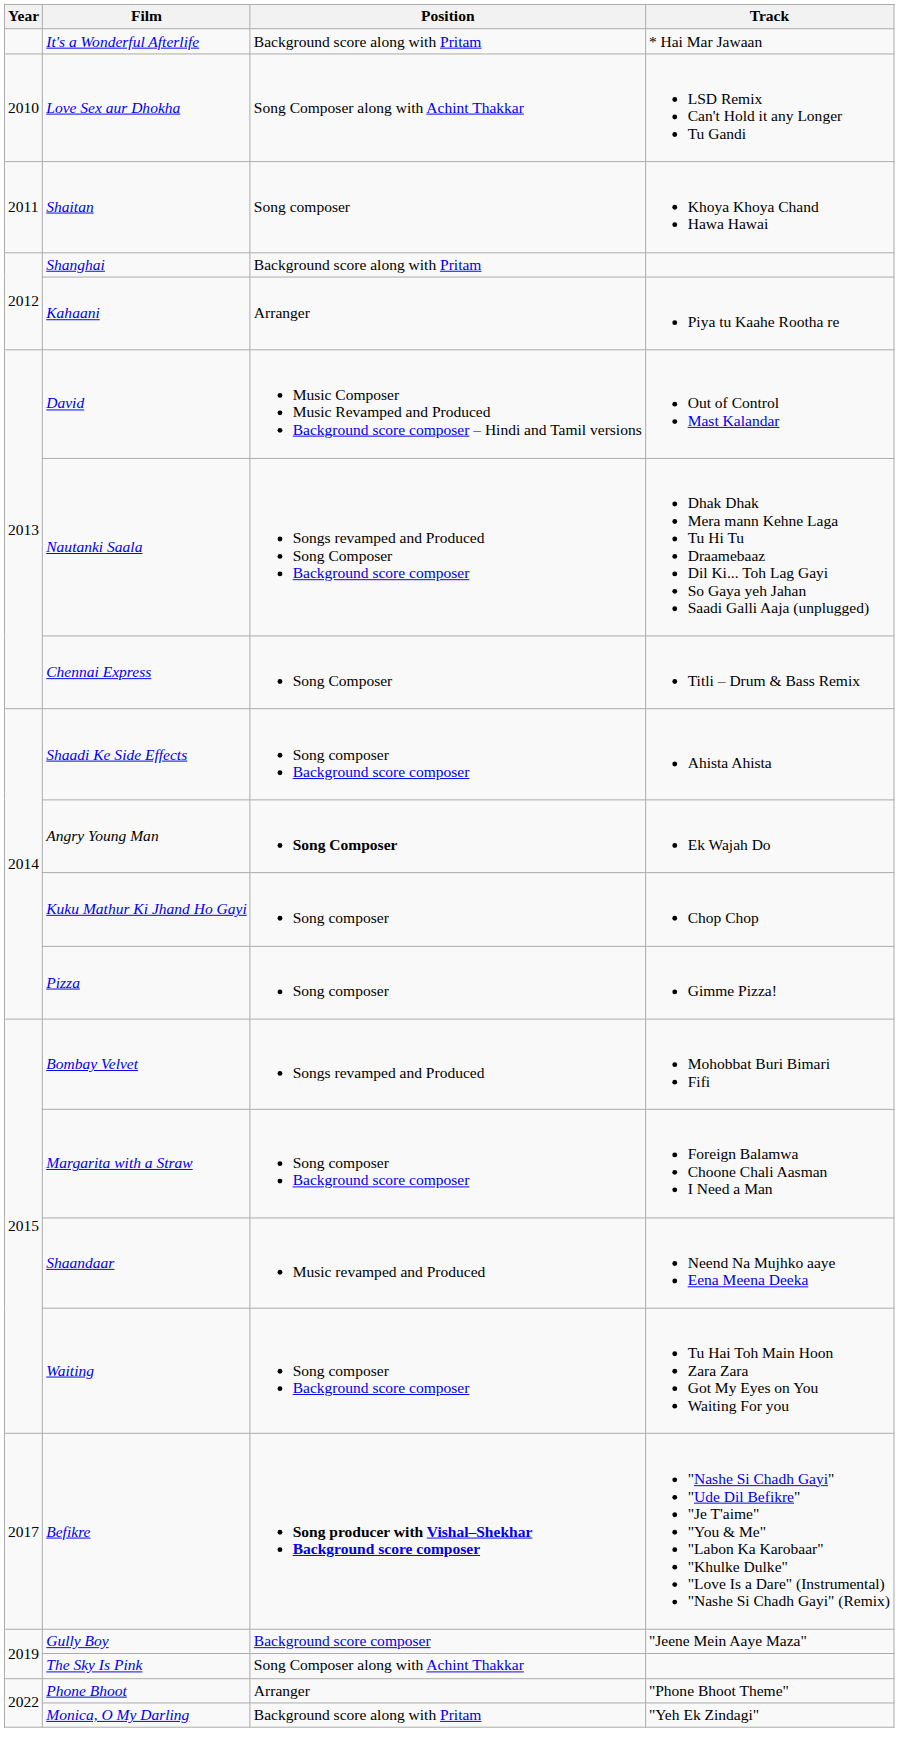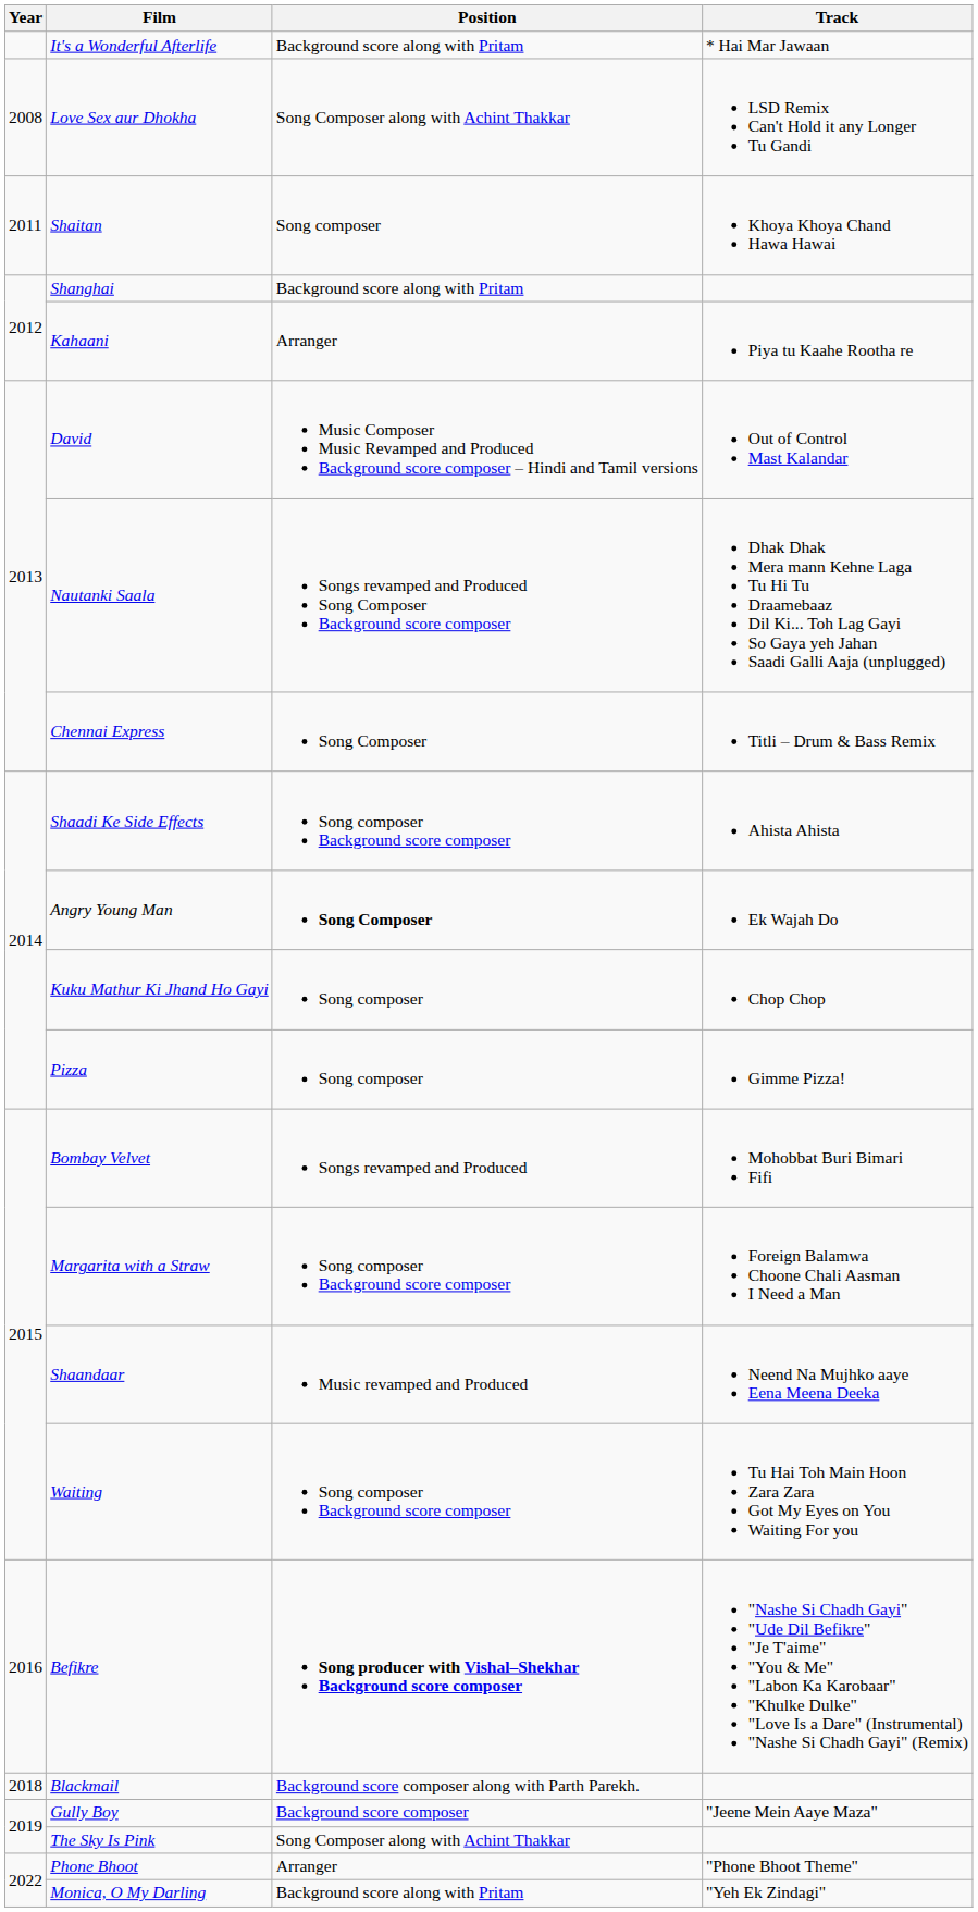Love Sex aur Dhokha | Year: 2010 -> 2008
Befikre | Year: 2017 -> 2016
+ row: 2018 | Blackmail | Background score composer along with Parth Parekh.
